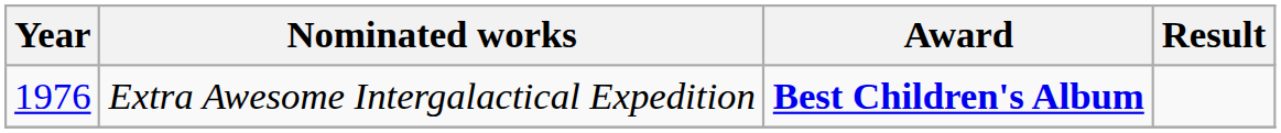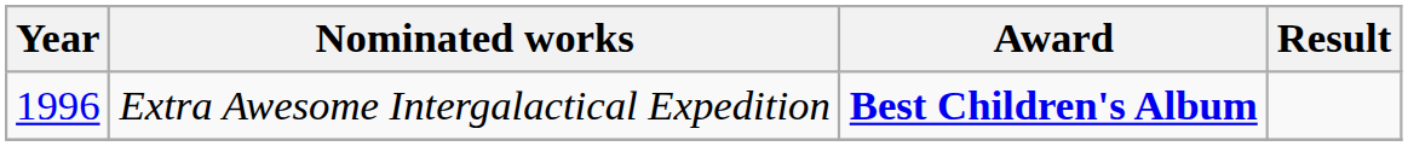Extra Awesome Intergalactical Expedition | Year: 1976 -> 1996
